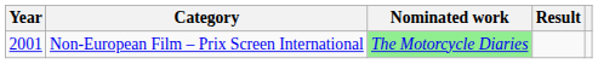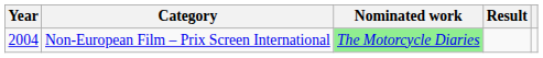Non-European Film – Prix Screen International | Year: 2001 -> 2004
